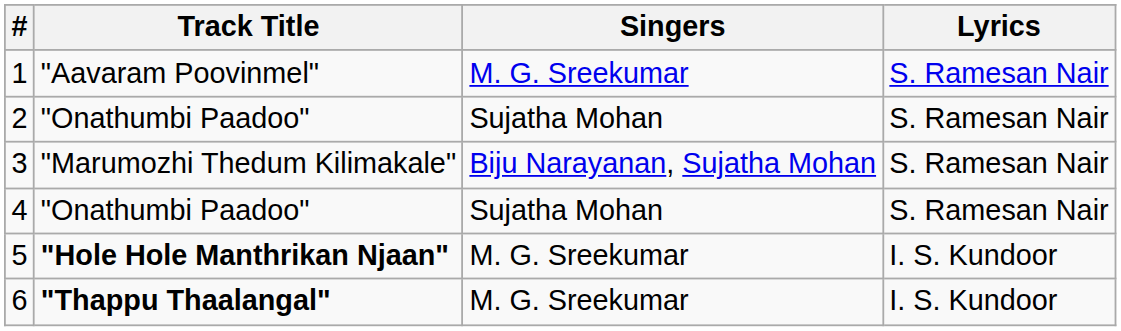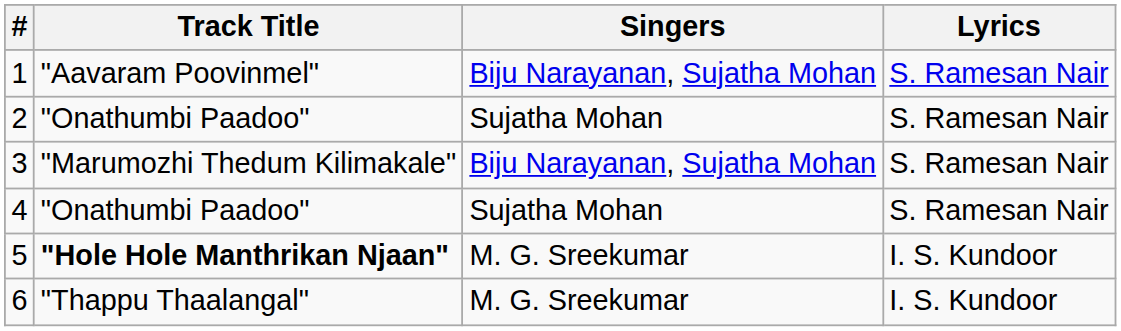1 | Singers: M. G. Sreekumar -> Biju Narayanan, Sujatha Mohan
6 | Track Title: bold -> normal
